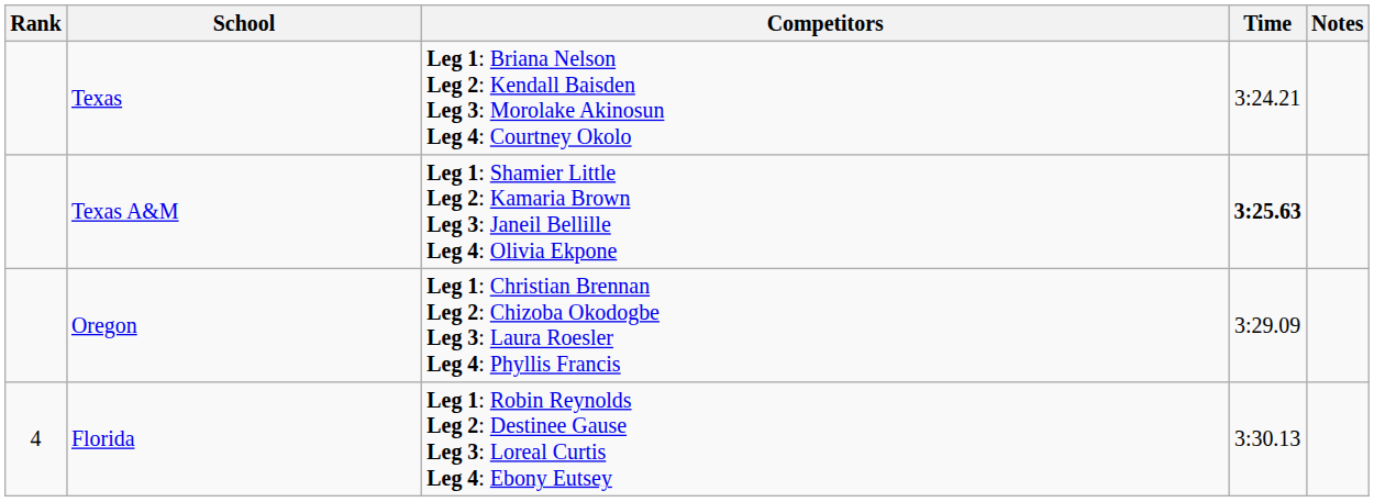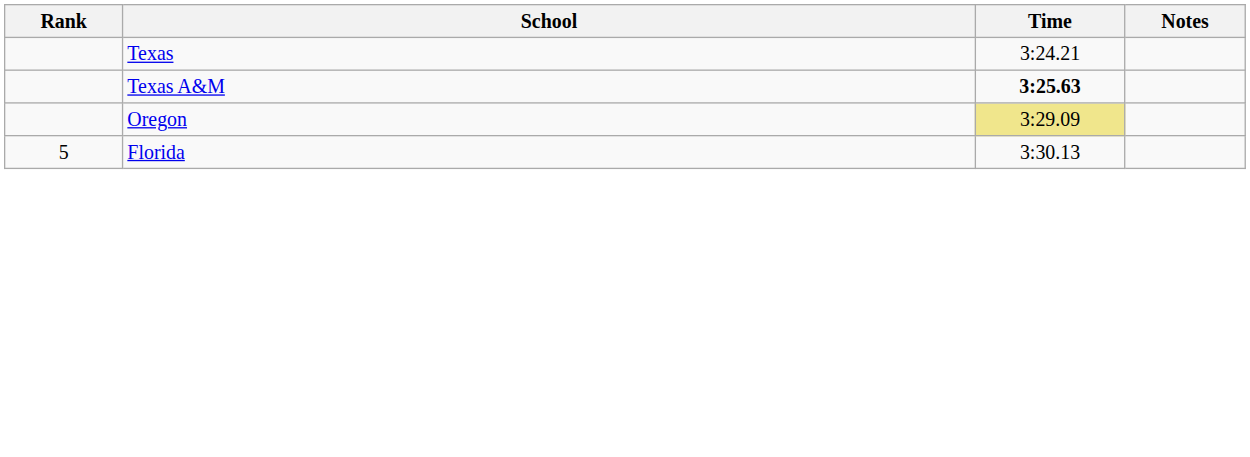- column: Competitors | Leg 1: Briana Nelson Leg 2: Kendall Baisden Leg 3: Morolake Akinosun Leg 4: Courtney Okolo | Leg 1: Shamier Little Leg 2: Kamaria Brown Leg 3: Janeil Bellille Leg 4: Olivia Ekpone | Leg 1: Christian Brennan Leg 2: Chizoba Okodogbe Leg 3: Laura Roesler Leg 4: Phyllis Francis | Leg 1: Robin Reynolds Leg 2: Destinee Gause Leg 3: Loreal Curtis Leg 4: Ebony Eutsey
Oregon | Time: no background -> khaki background
Florida | Rank: 4 -> 5
